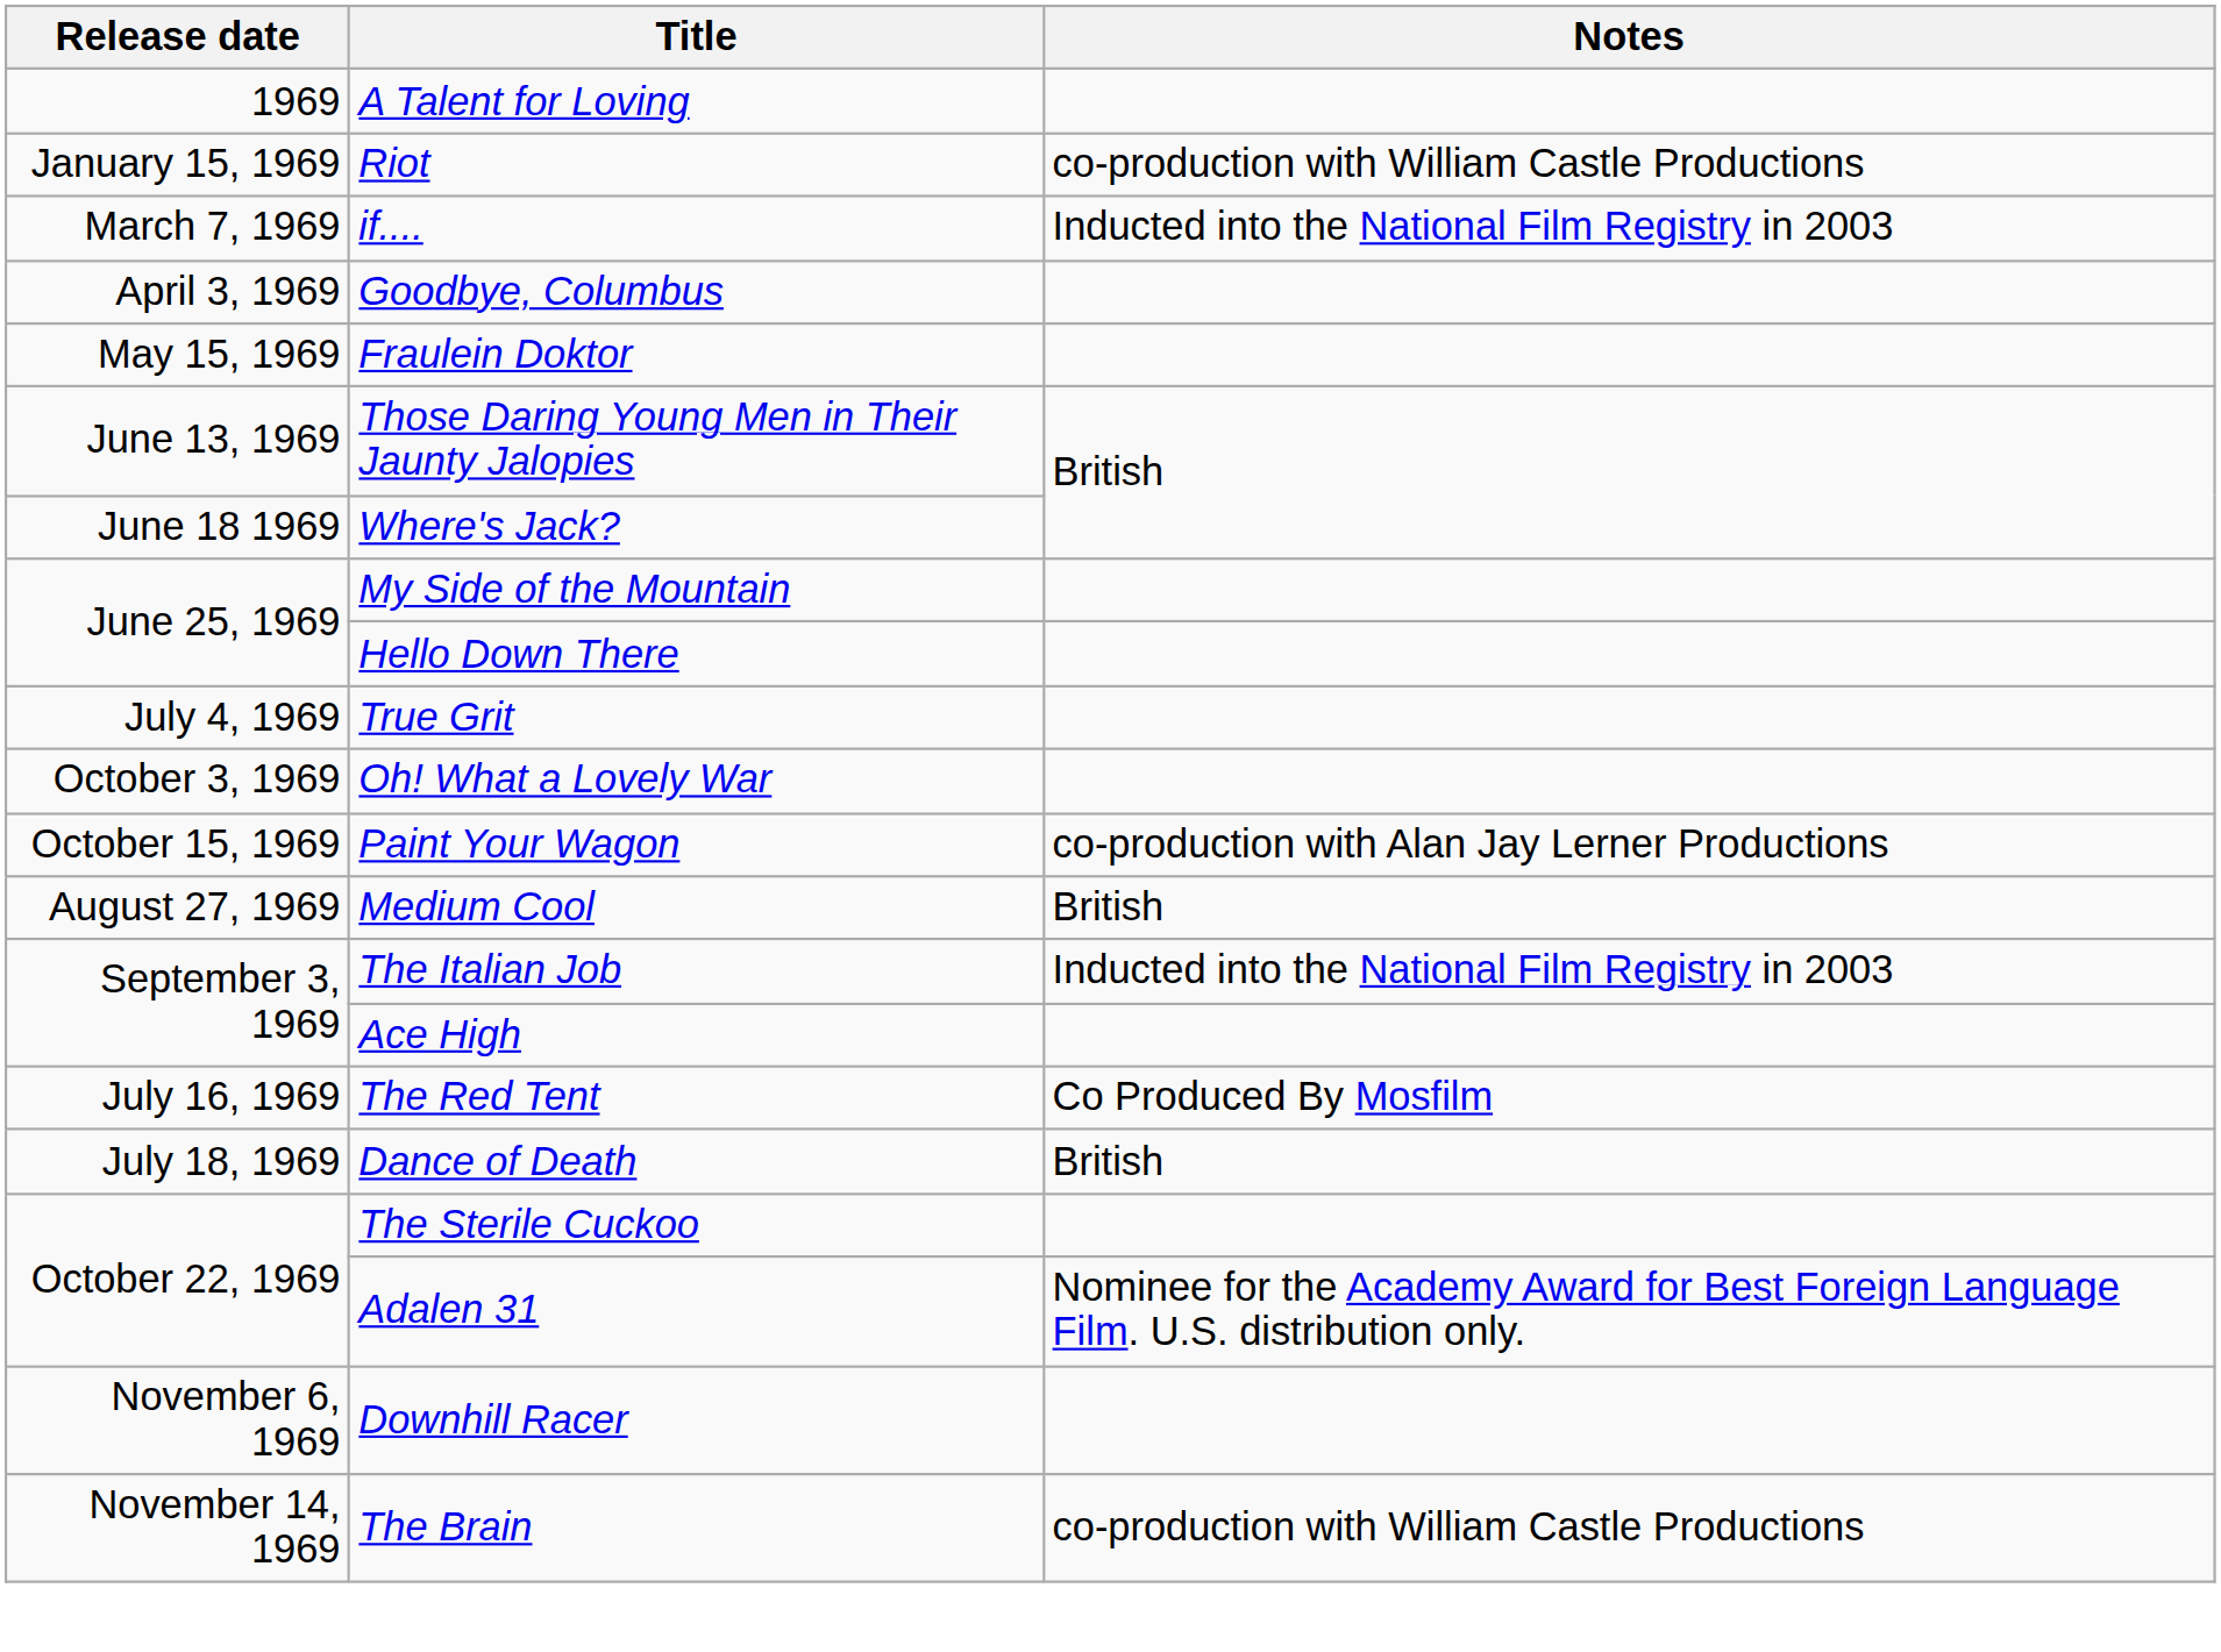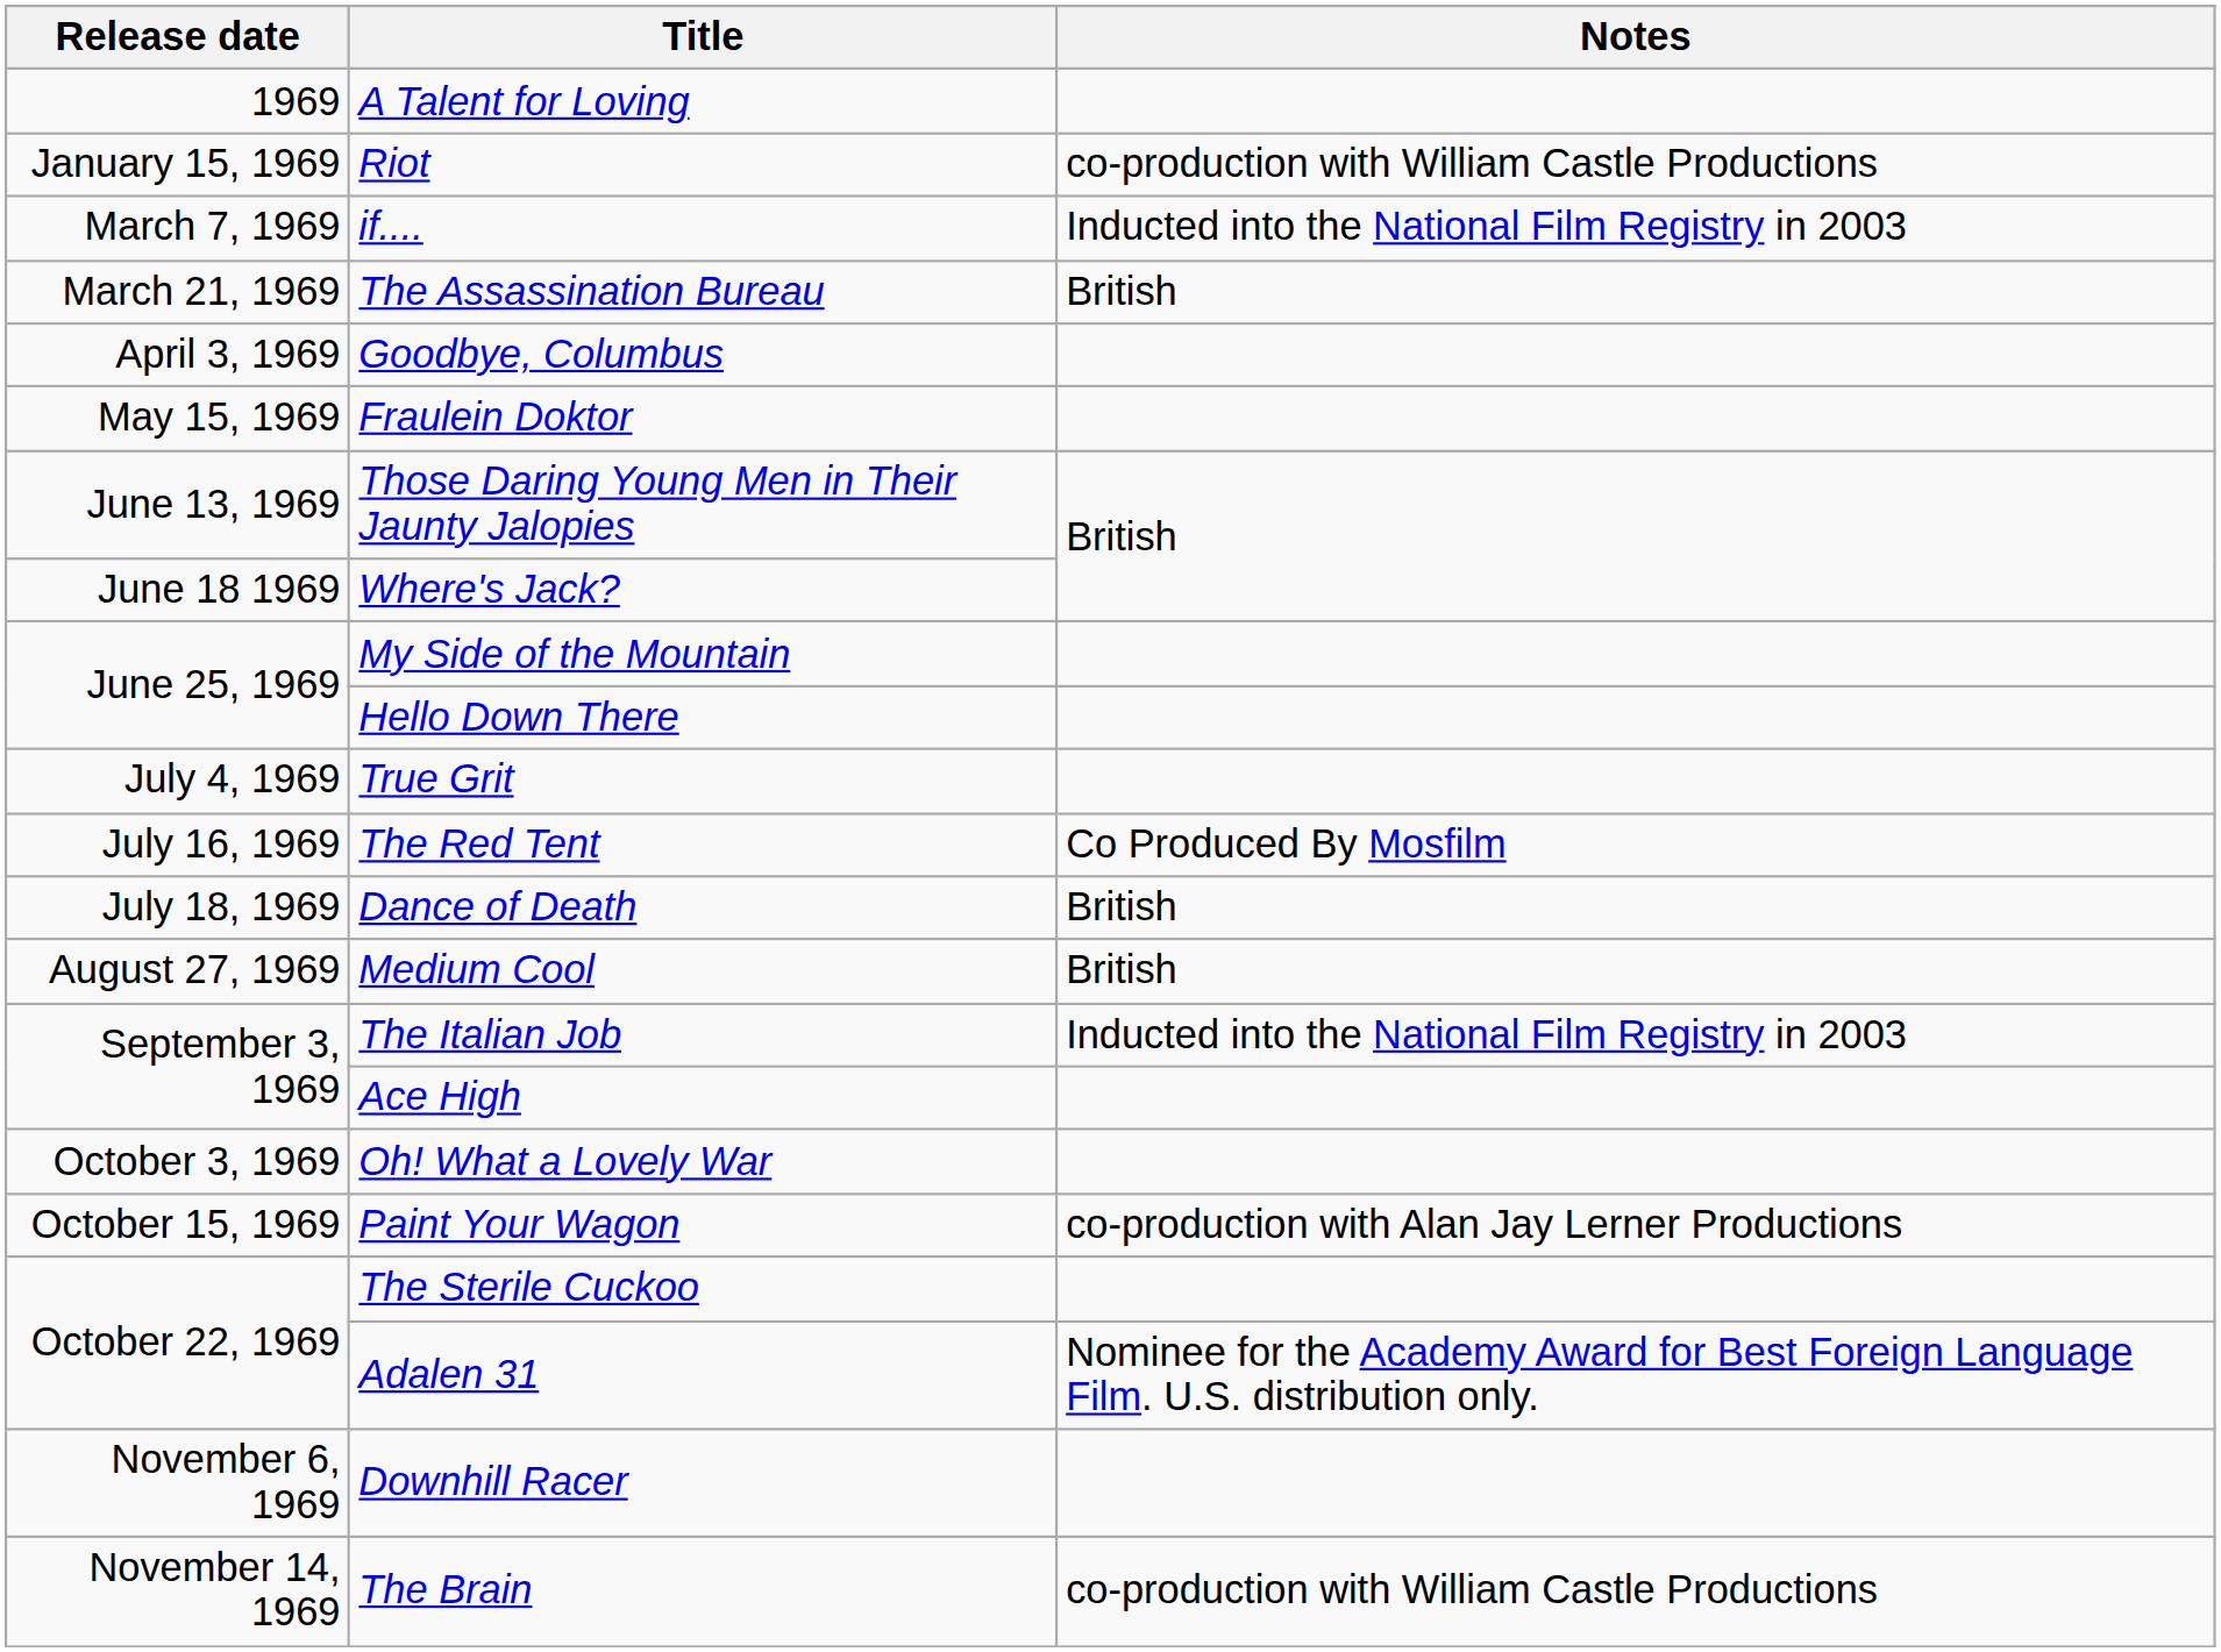+ row: March 21, 1969 | The Assassination Bureau | British
rows swapped: The Red Tent <-> Oh! What a Lovely War
rows swapped: Dance of Death <-> Paint Your Wagon
